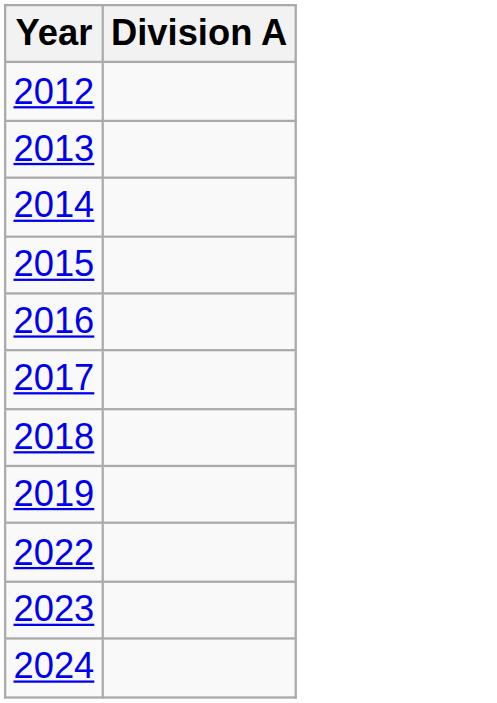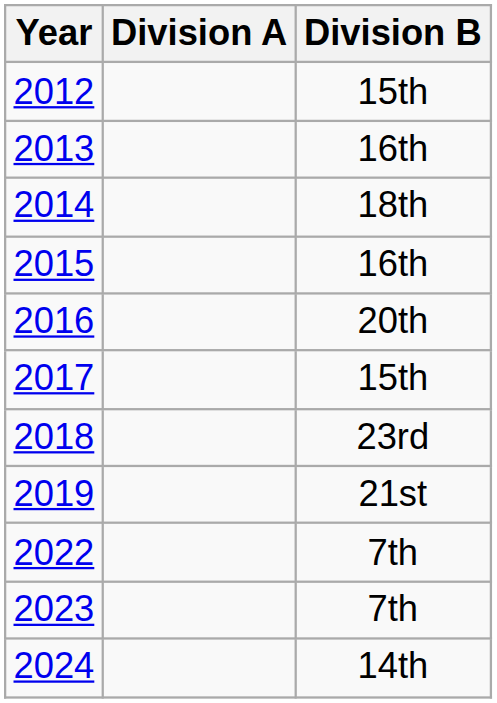+ column: Division B | 15th | 16th | 18th | 16th | 20th | 15th | 23rd | 21st | 7th | 7th | 14th
